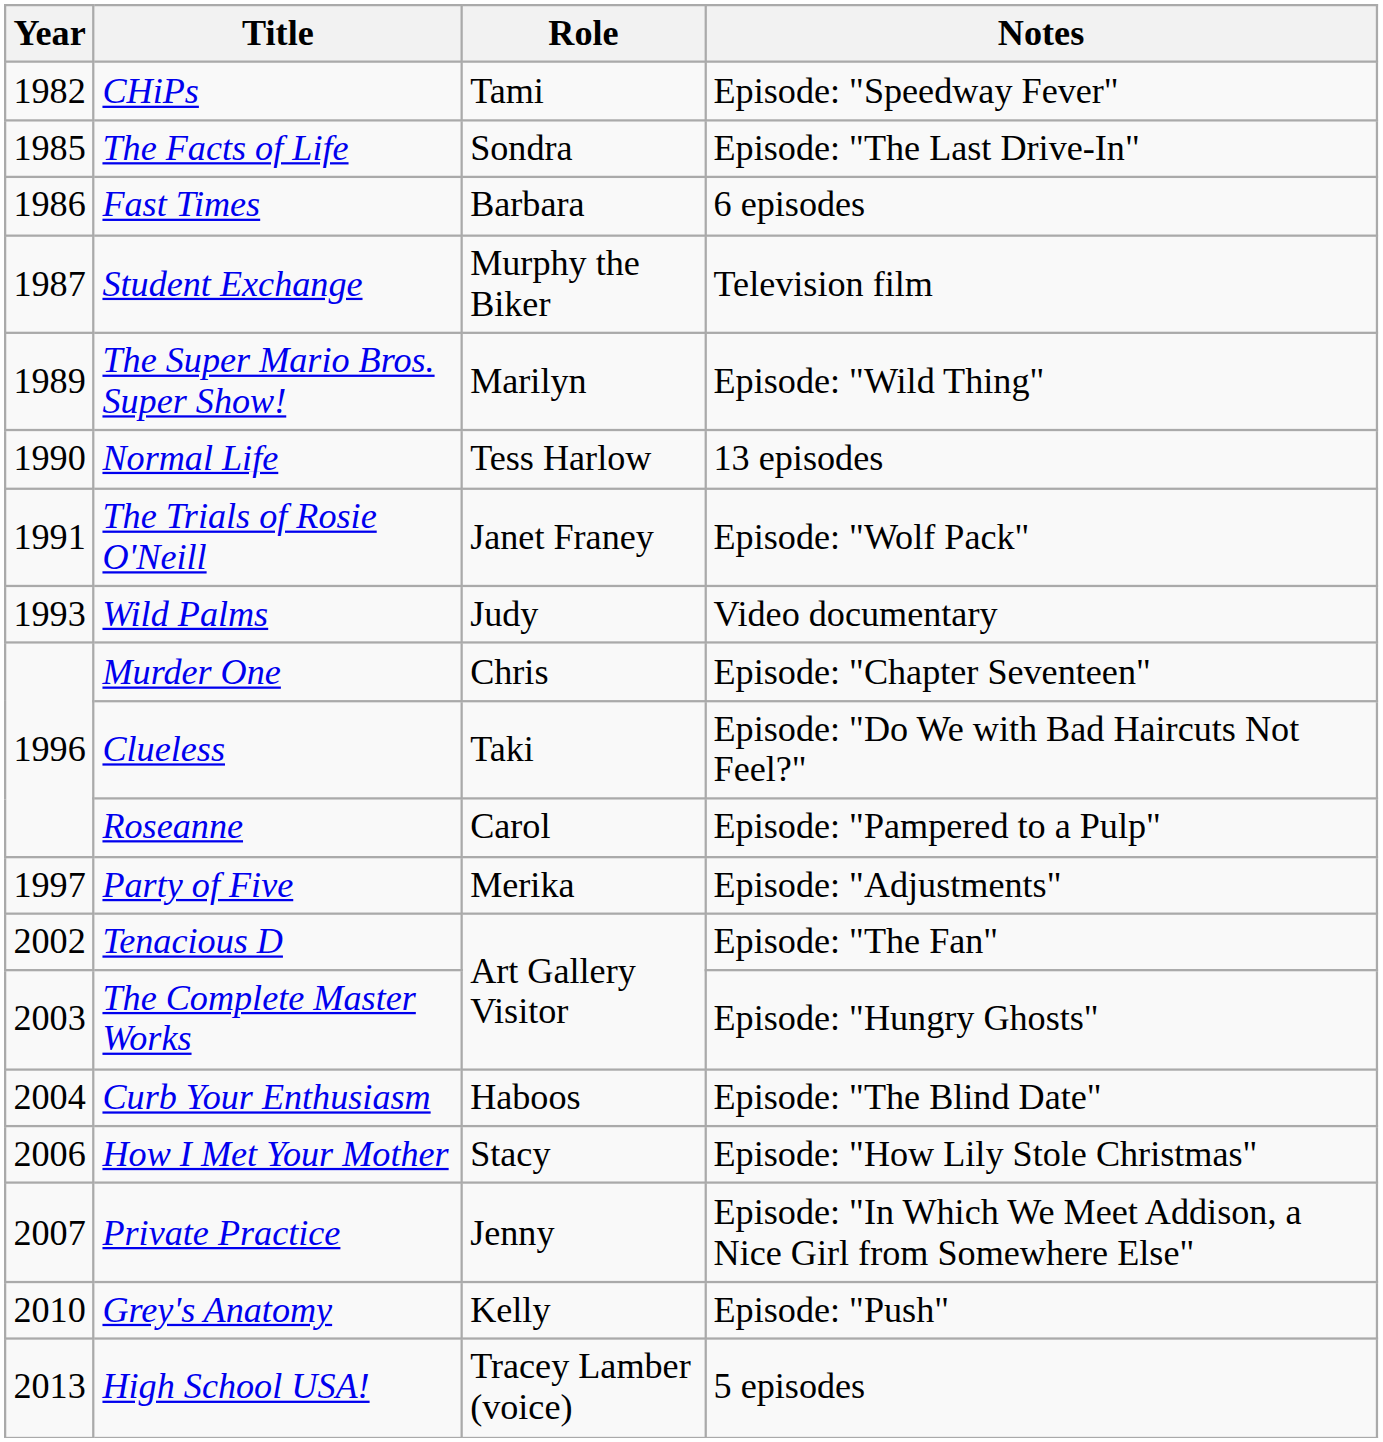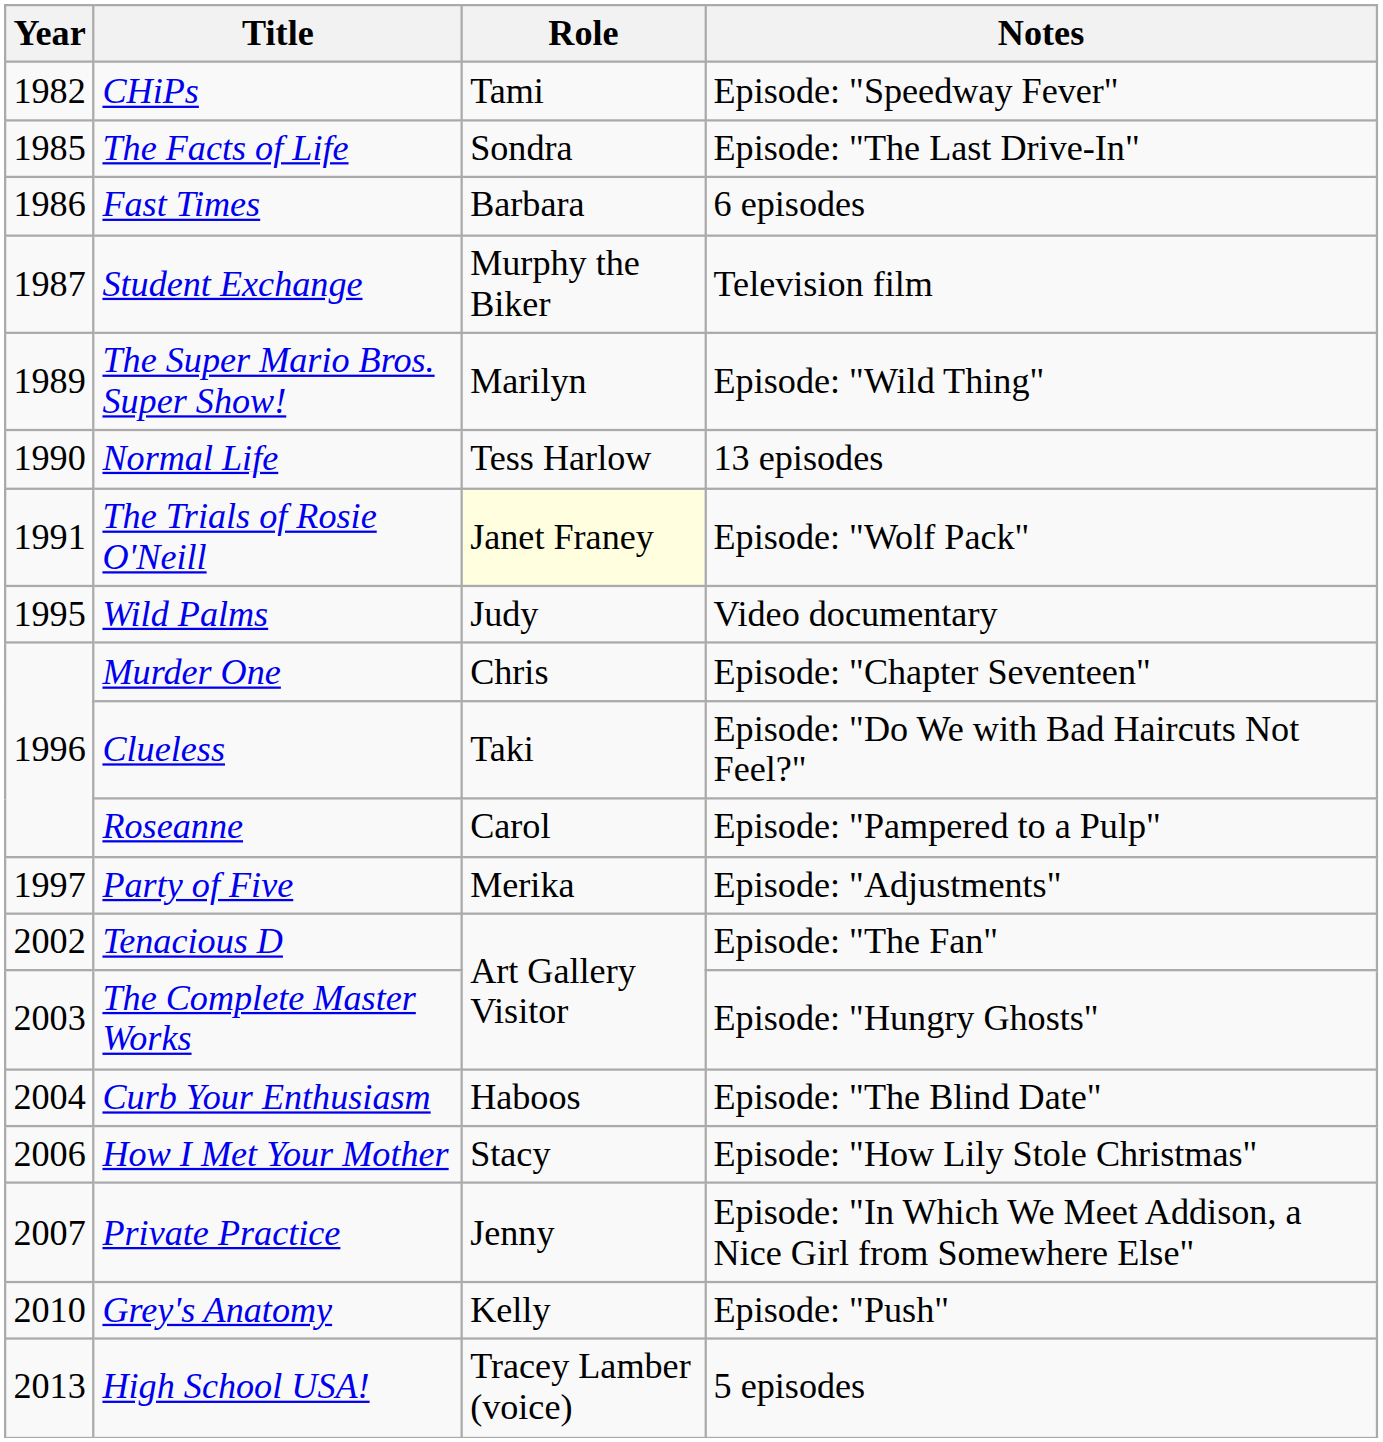The Trials of Rosie O'Neill | Role: no background -> lightyellow background
Wild Palms | Year: 1993 -> 1995
